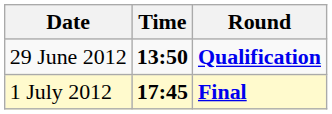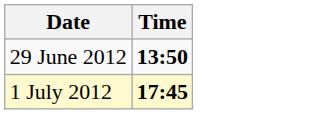- column: Round | Qualification | Final
